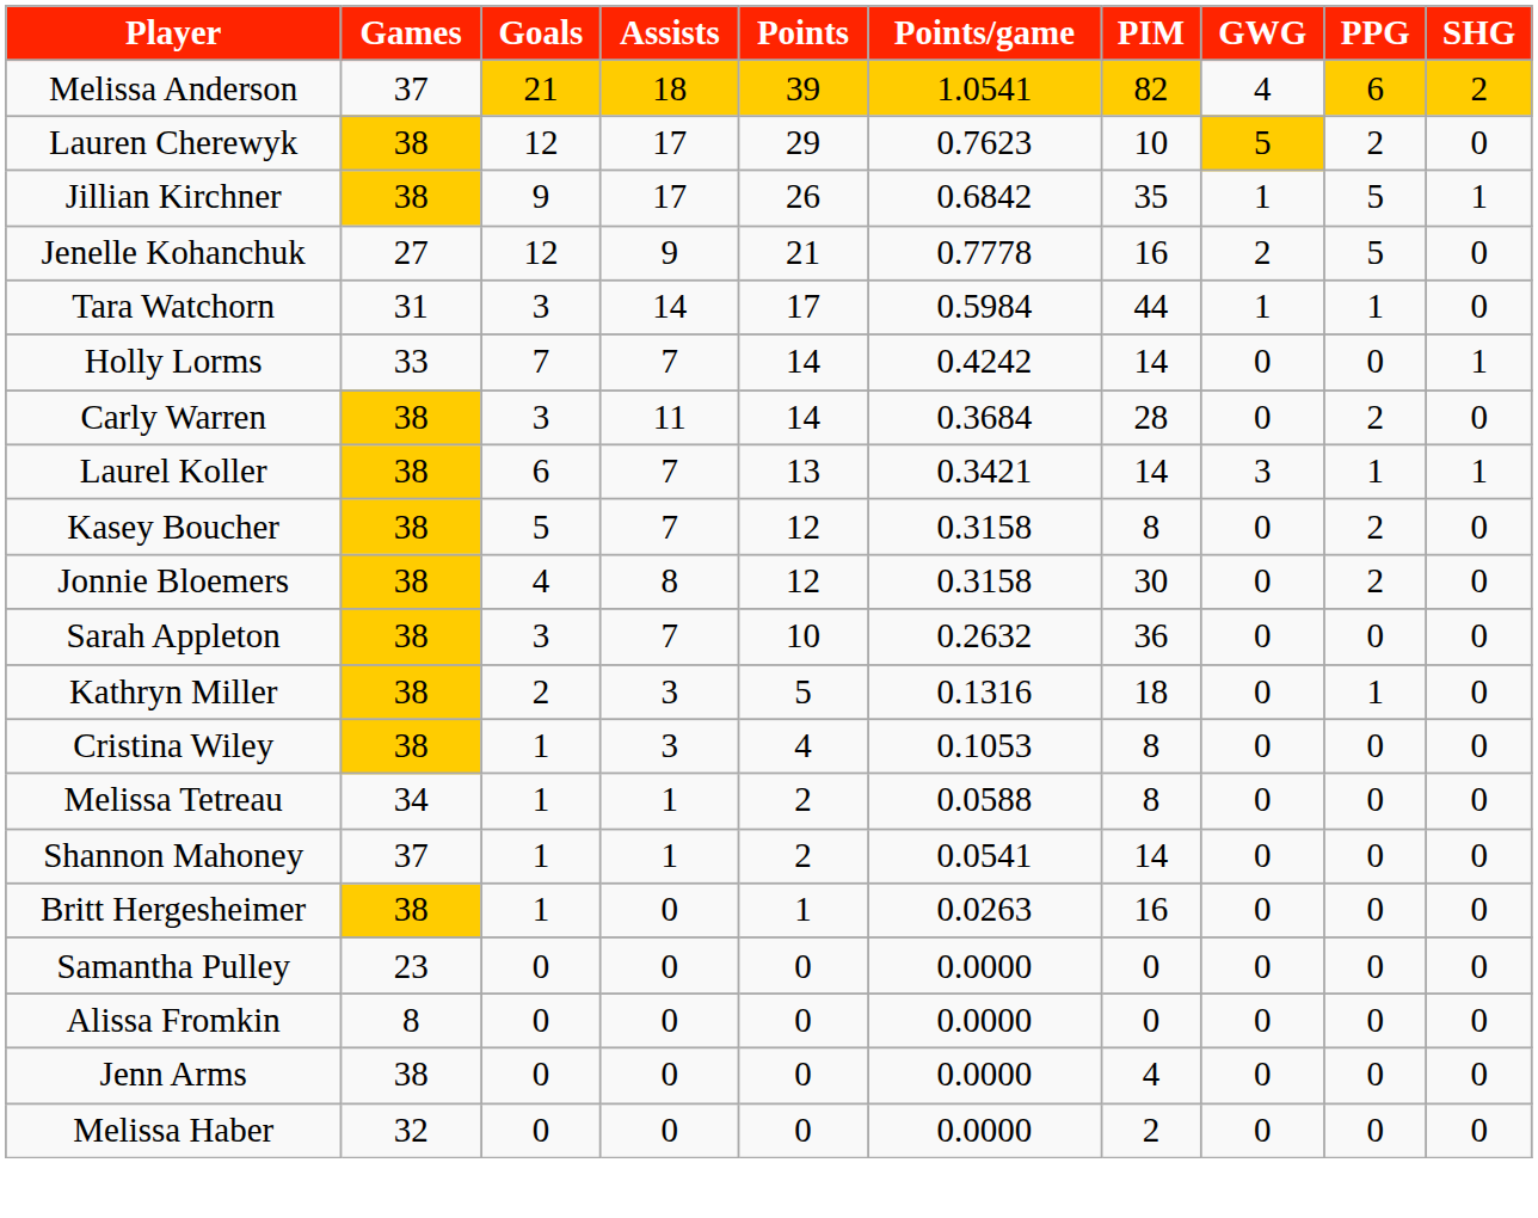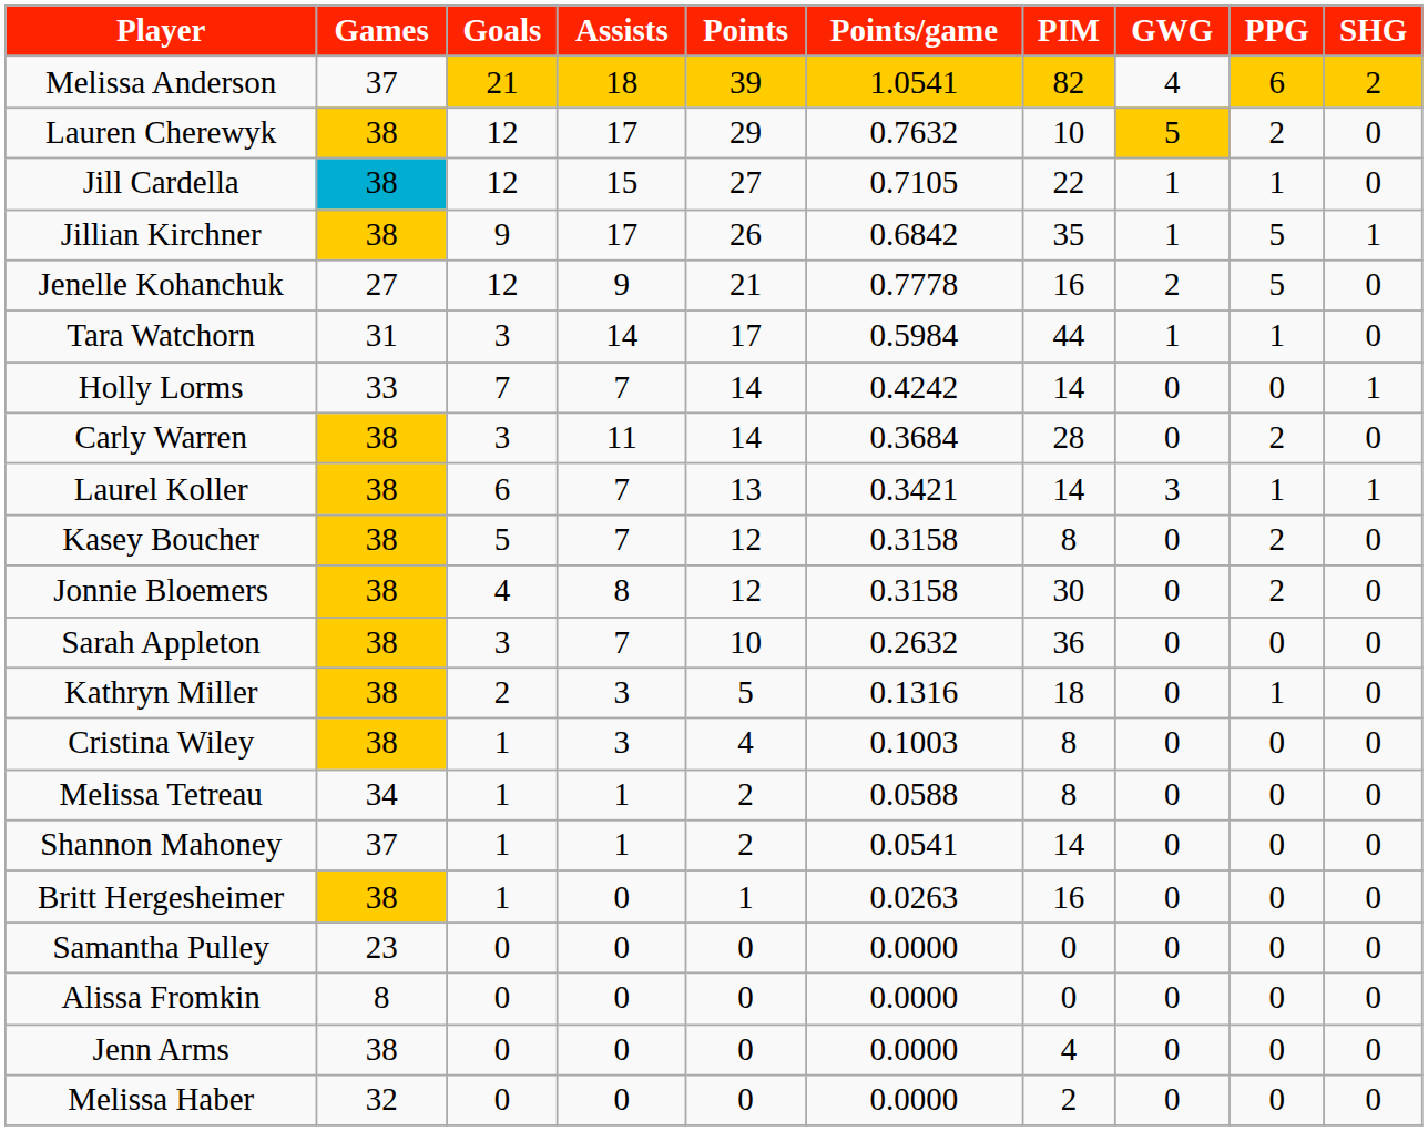Lauren Cherewyk | Points/game: 0.7623 -> 0.7632
+ row: Jill Cardella | 38 | 12 | 15 | 27 | 0.7105 | 22 | 1 | 1 | 0
Cristina Wiley | Points/game: 0.1053 -> 0.1003
